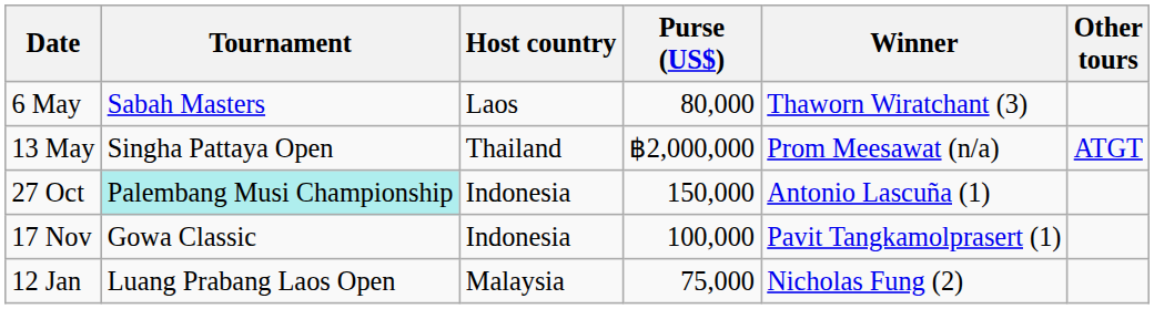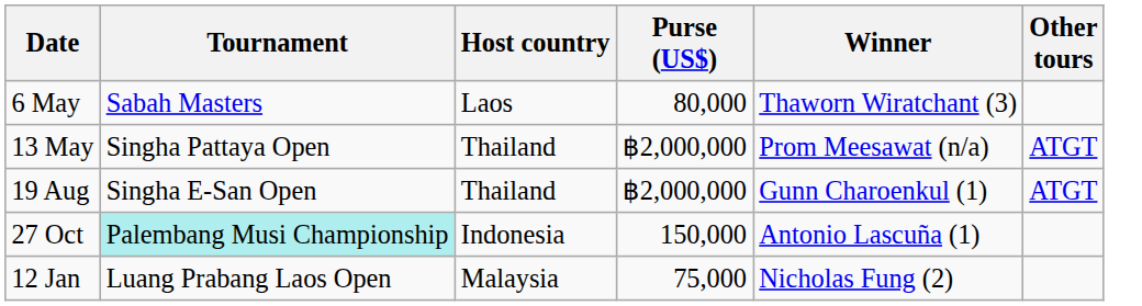+ row: 19 Aug | Singha E-San Open | Thailand | ฿2,000,000 | Gunn Charoenkul (1) | ATGT
- row: 17 Nov | Gowa Classic | Indonesia | 100,000 | Pavit Tangkamolprasert (1)
